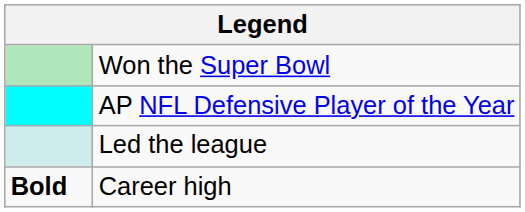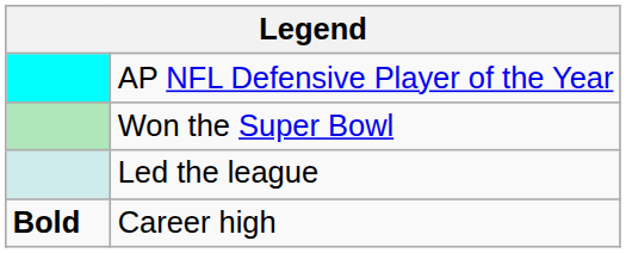rows swapped: AP NFL Defensive Player of the Year <-> Won the Super Bowl
